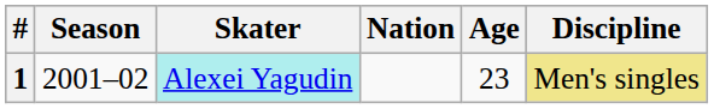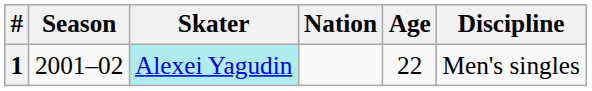1 | Age: 23 -> 22
1 | Discipline: khaki background -> no background
